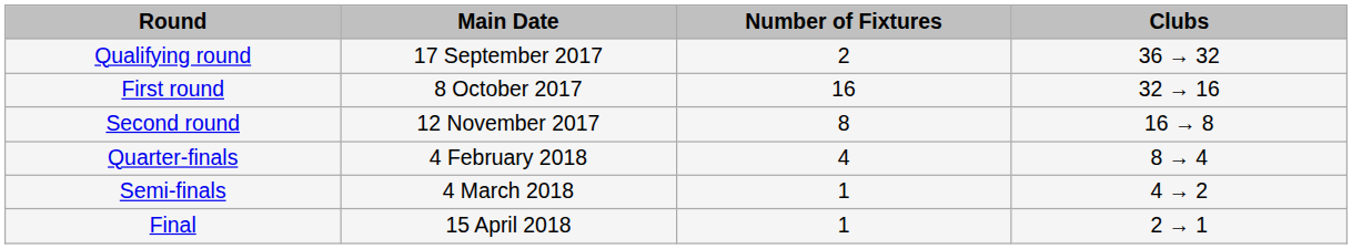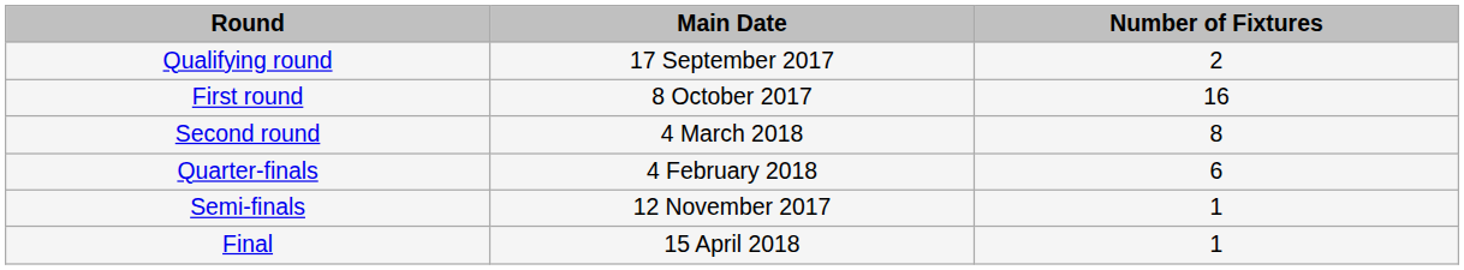- column: Clubs | 36 → 32 | 32 → 16 | 16 → 8 | 8 → 4 | 4 → 2 | 2 → 1
Second round | Main Date: 12 November 2017 -> 4 March 2018
Quarter-finals | Number of Fixtures: 4 -> 6
Semi-finals | Main Date: 4 March 2018 -> 12 November 2017
